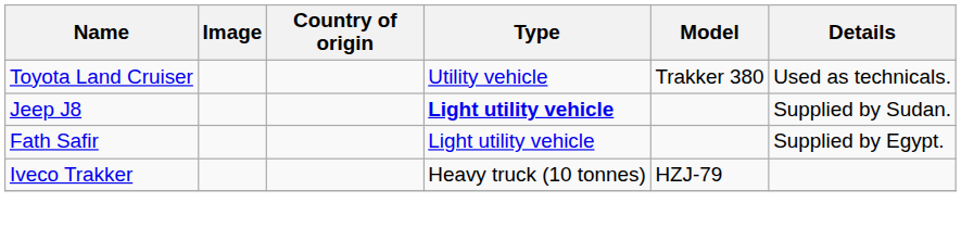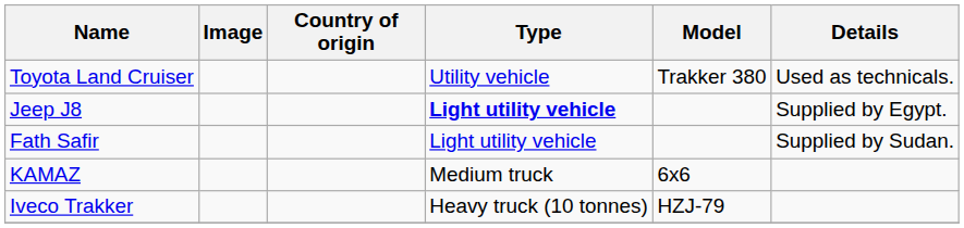Jeep J8 | Details: Supplied by Sudan. -> Supplied by Egypt.
Fath Safir | Details: Supplied by Egypt. -> Supplied by Sudan.
+ row: KAMAZ | Medium truck | 6x6
